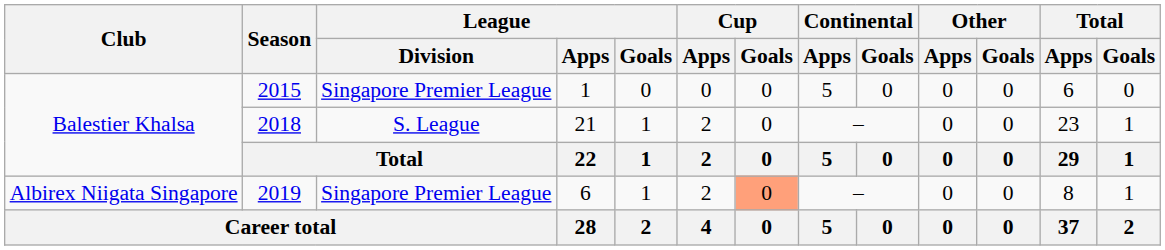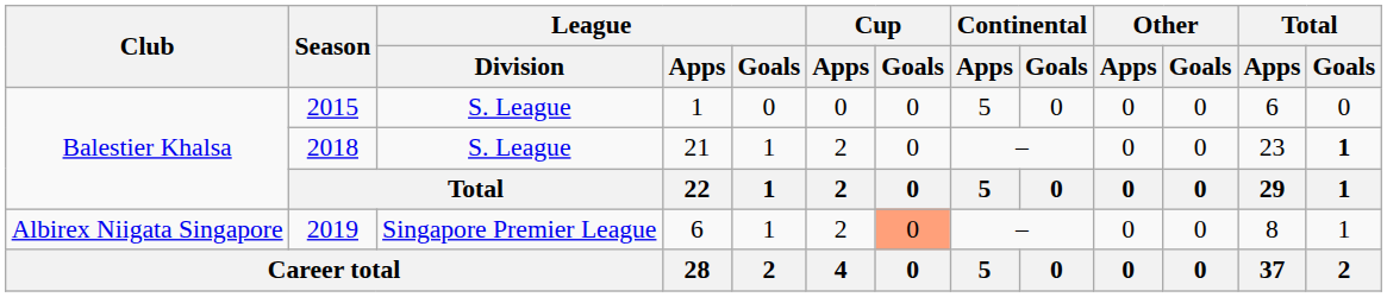2015 | League / Division: Singapore Premier League -> S. League
2018 | Total / Goals: normal -> bold
